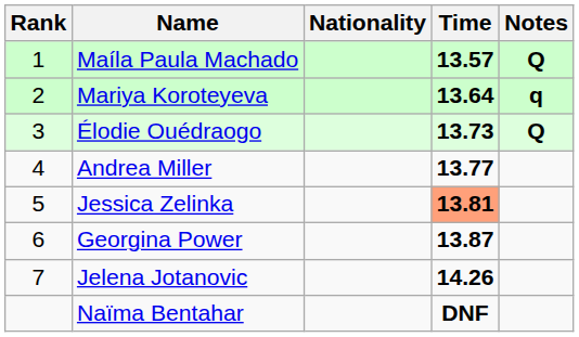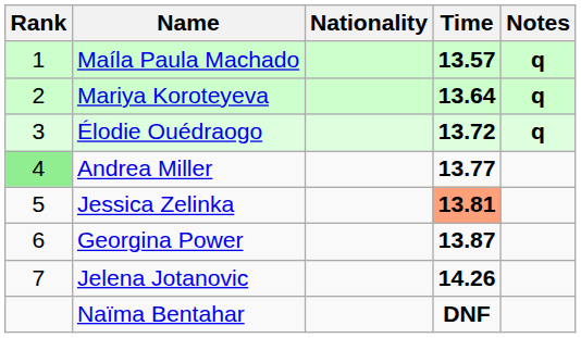Maíla Paula Machado | Notes: Q -> q
Élodie Ouédraogo | Time: 13.73 -> 13.72
Élodie Ouédraogo | Notes: Q -> q
Andrea Miller | Rank: no background -> lightgreen background
